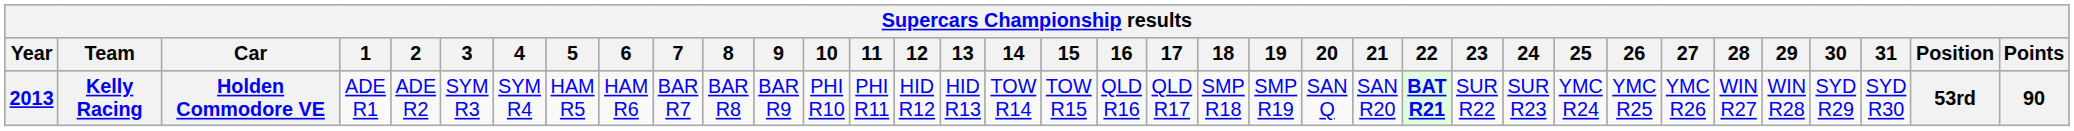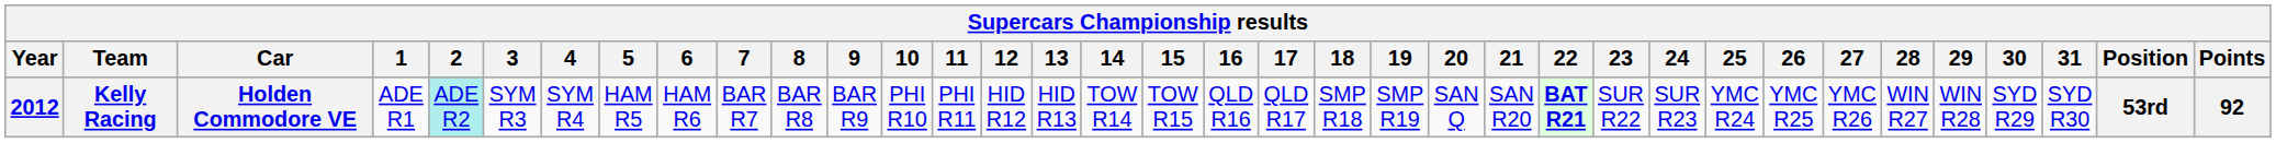Kelly Racing | Year: 2013 -> 2012
Kelly Racing | 2: no background -> paleturquoise background
Kelly Racing | Points: 90 -> 92
